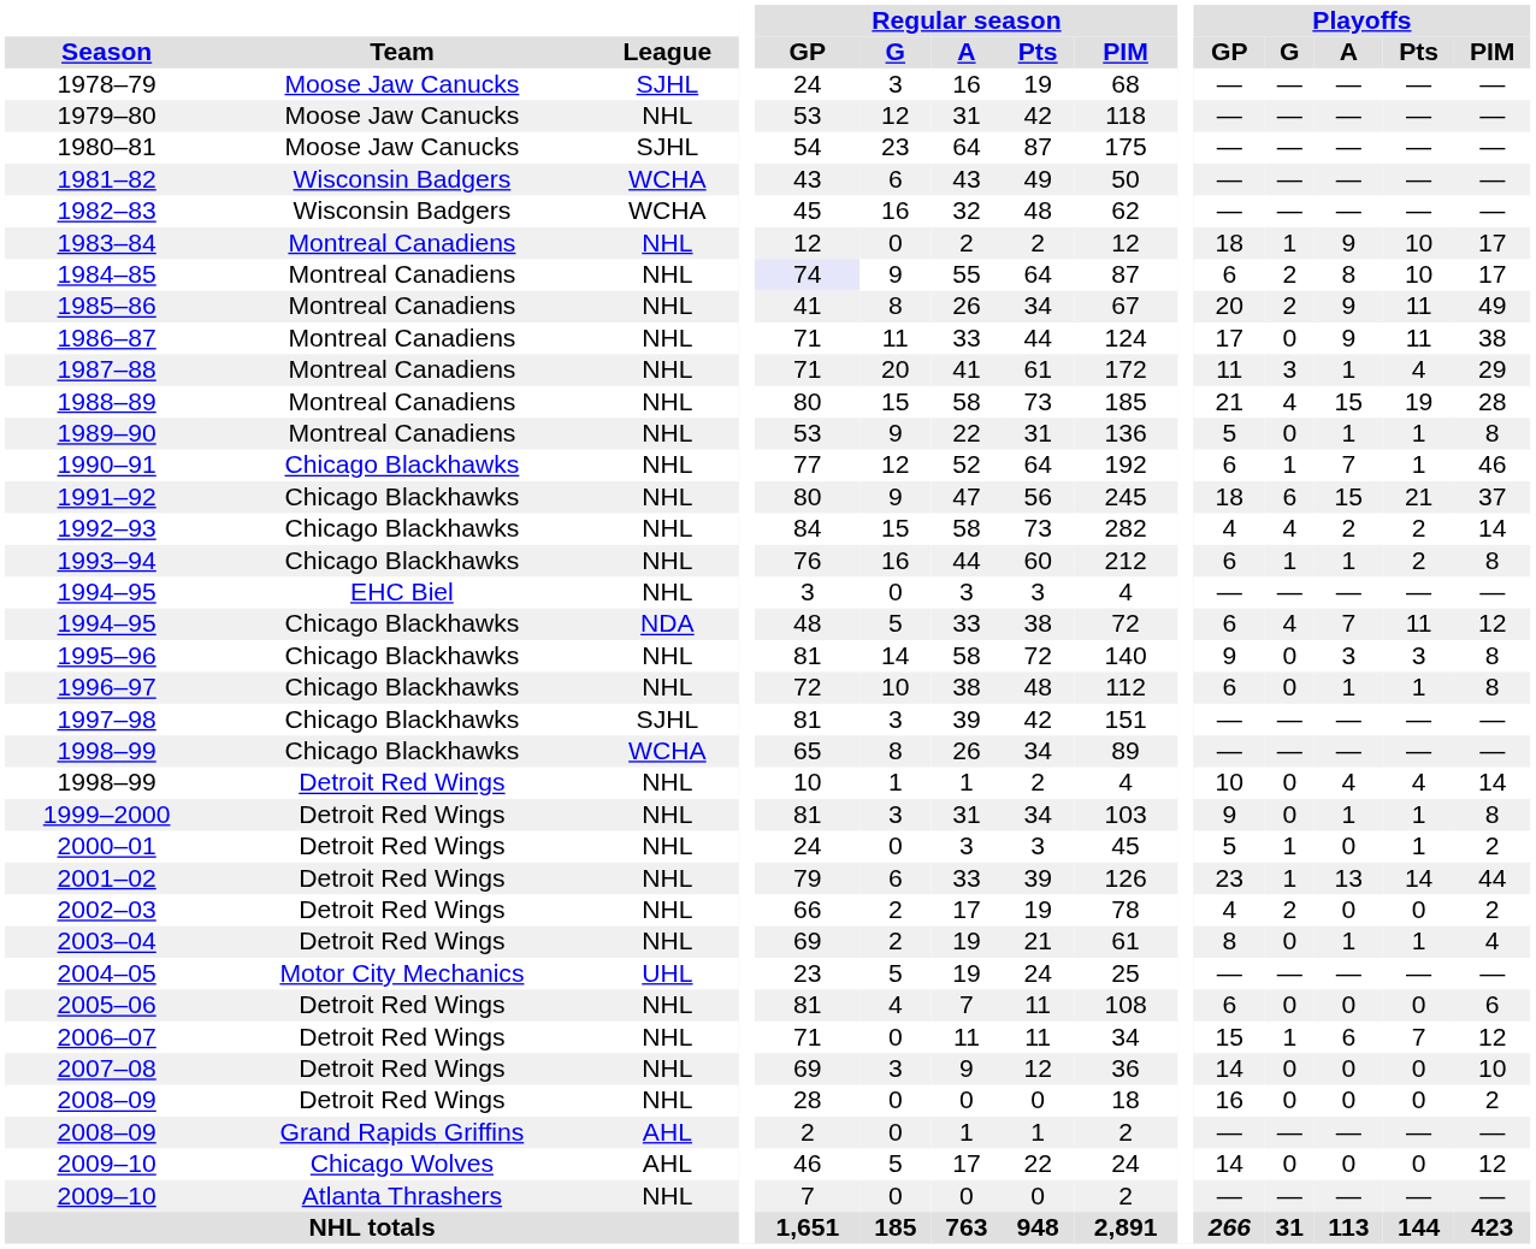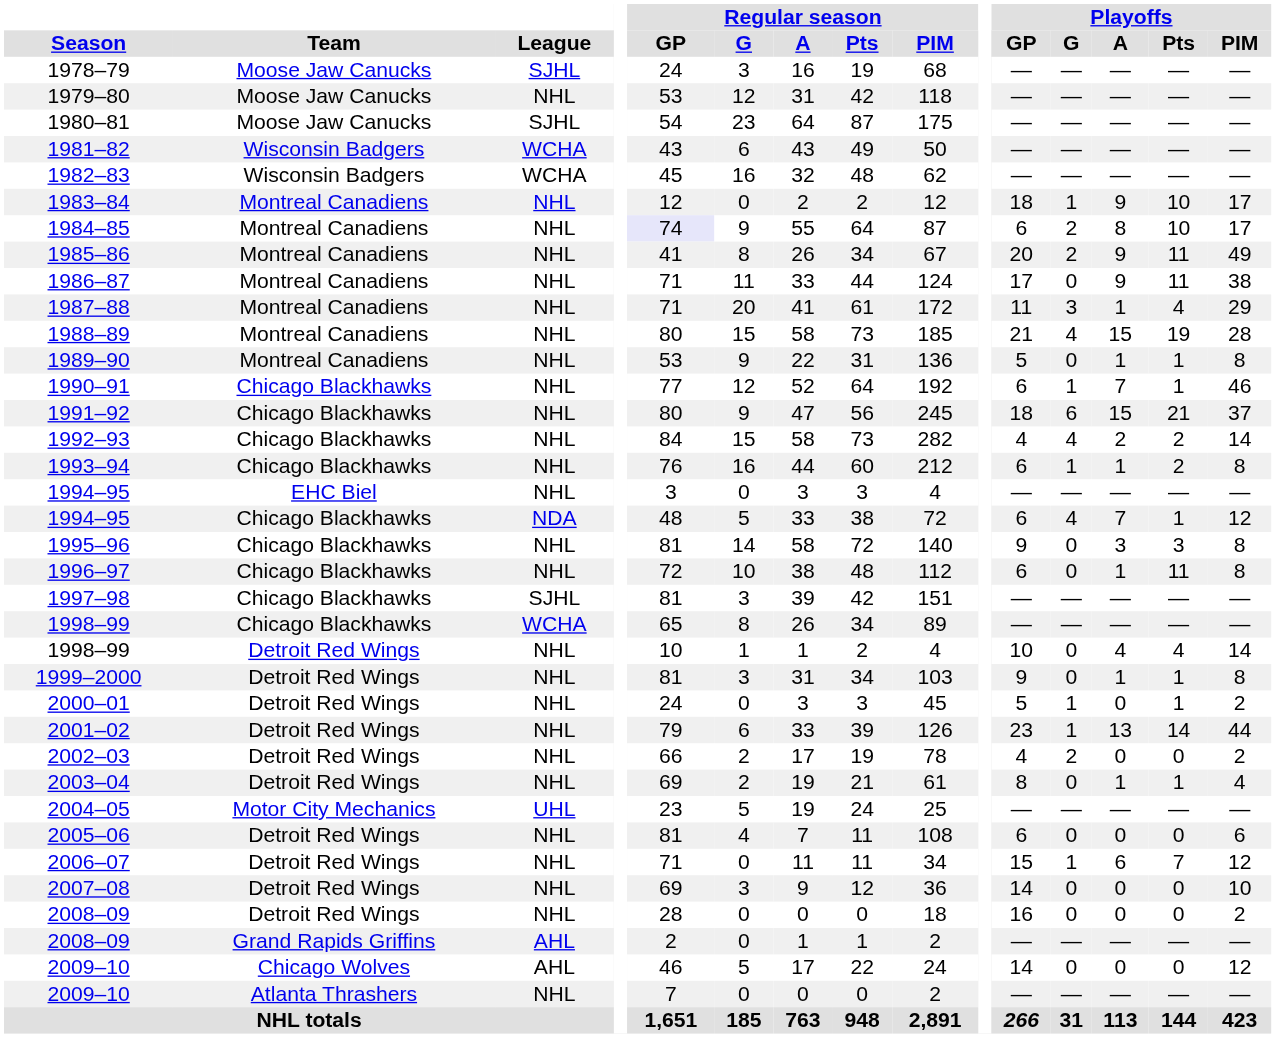1994–95 / Chicago Blackhawks | Playoffs / Pts: 11 -> 1
1996–97 | Playoffs / Pts: 1 -> 11
